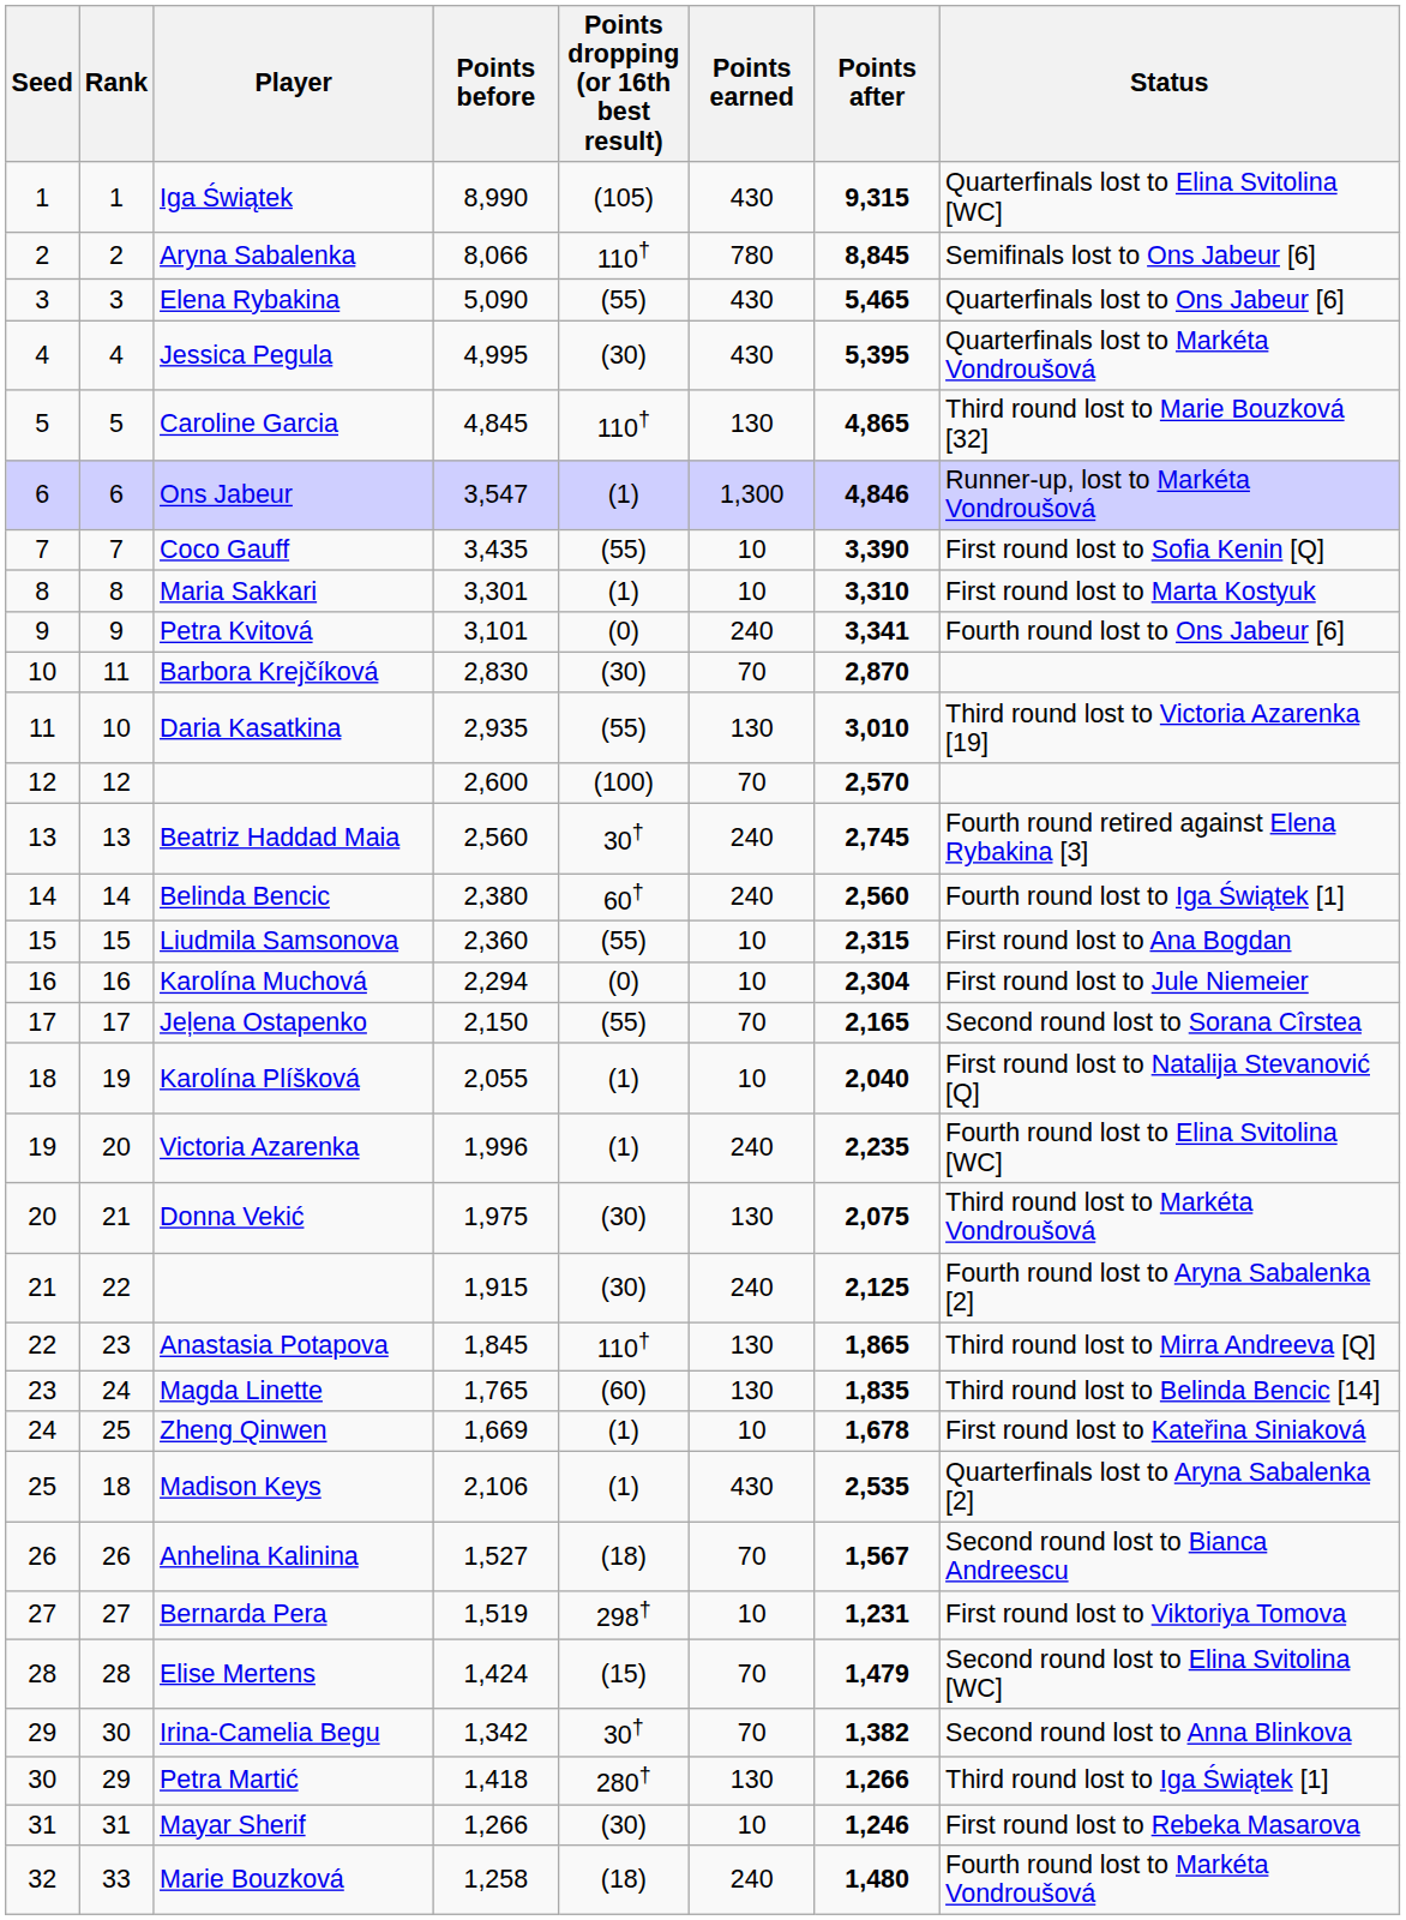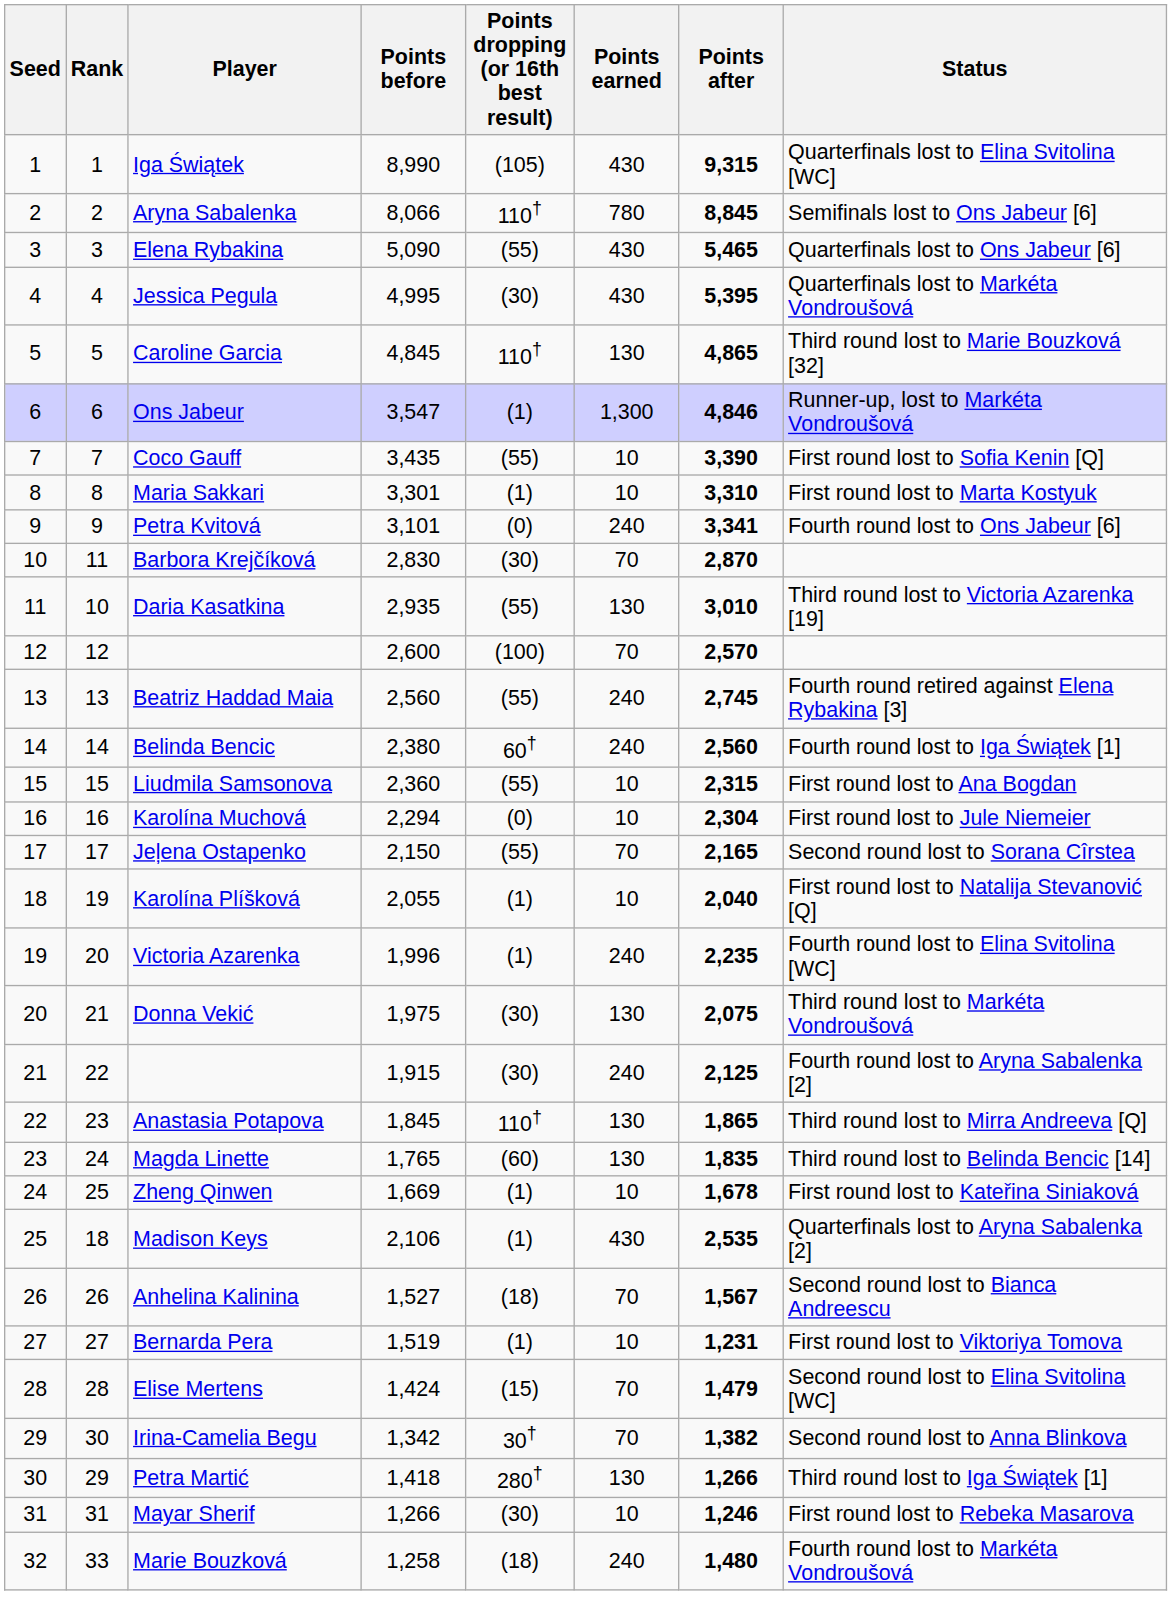Beatriz Haddad Maia | Points dropping (or 16th best result): 30† -> (55)
Bernarda Pera | Points dropping (or 16th best result): 298† -> (1)
